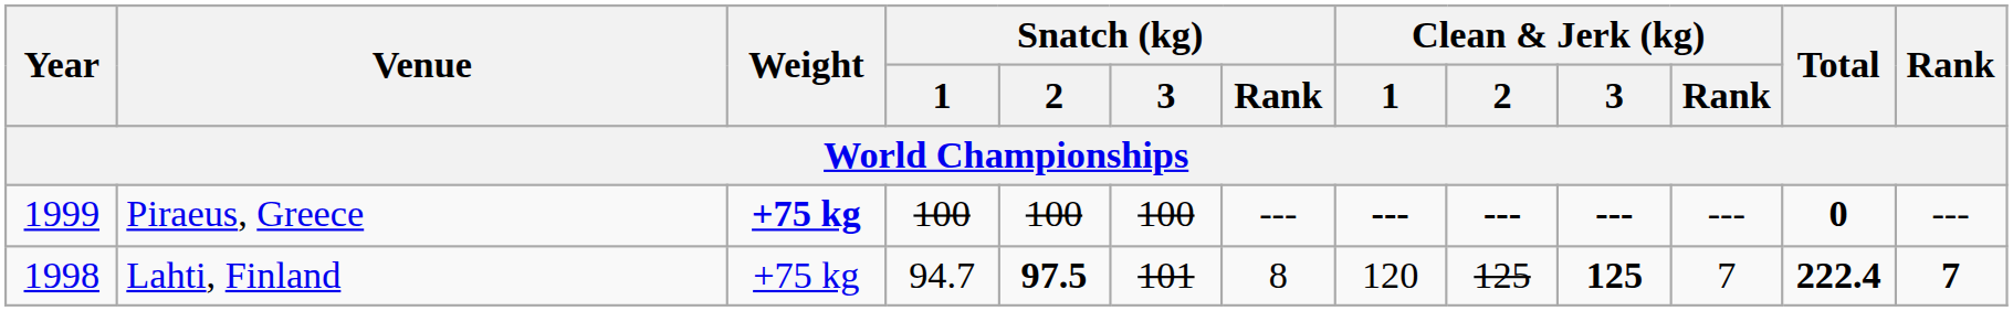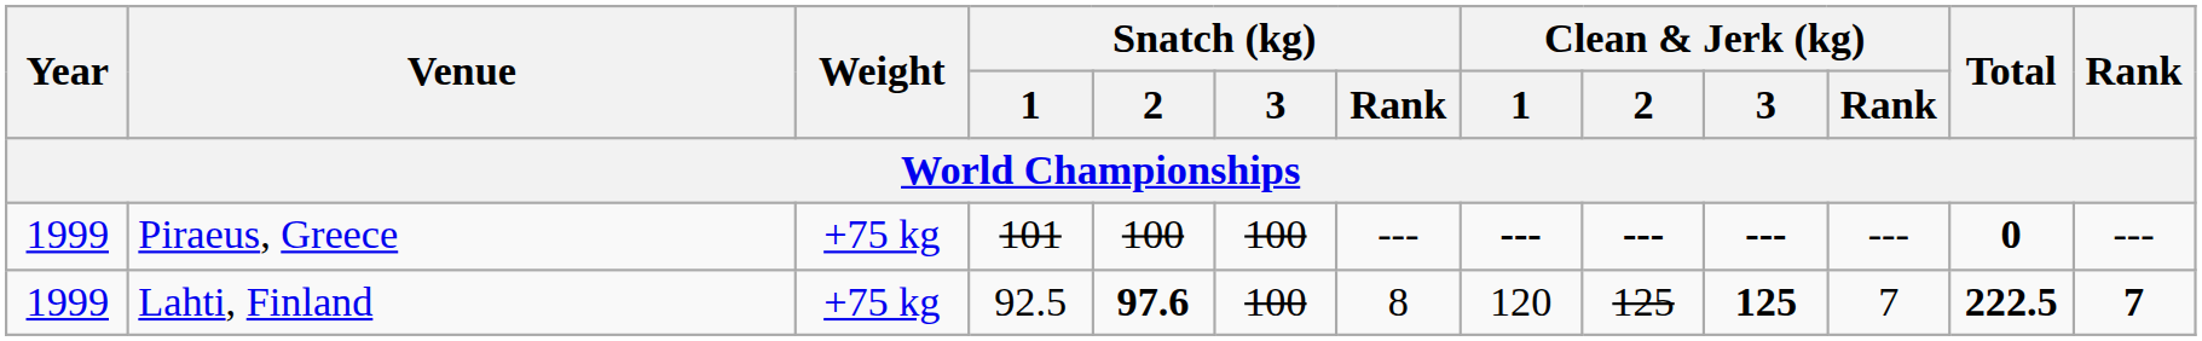Piraeus, Greece | Weight: bold -> normal
Piraeus, Greece | Snatch (kg) / 1: 100 -> 101
Lahti, Finland | Year: 1998 -> 1999
Lahti, Finland | Snatch (kg) / 1: 94.7 -> 92.5
Lahti, Finland | Snatch (kg) / 2: 97.5 -> 97.6
Lahti, Finland | Snatch (kg) / 3: 101 -> 100
Lahti, Finland | Total: 222.4 -> 222.5
